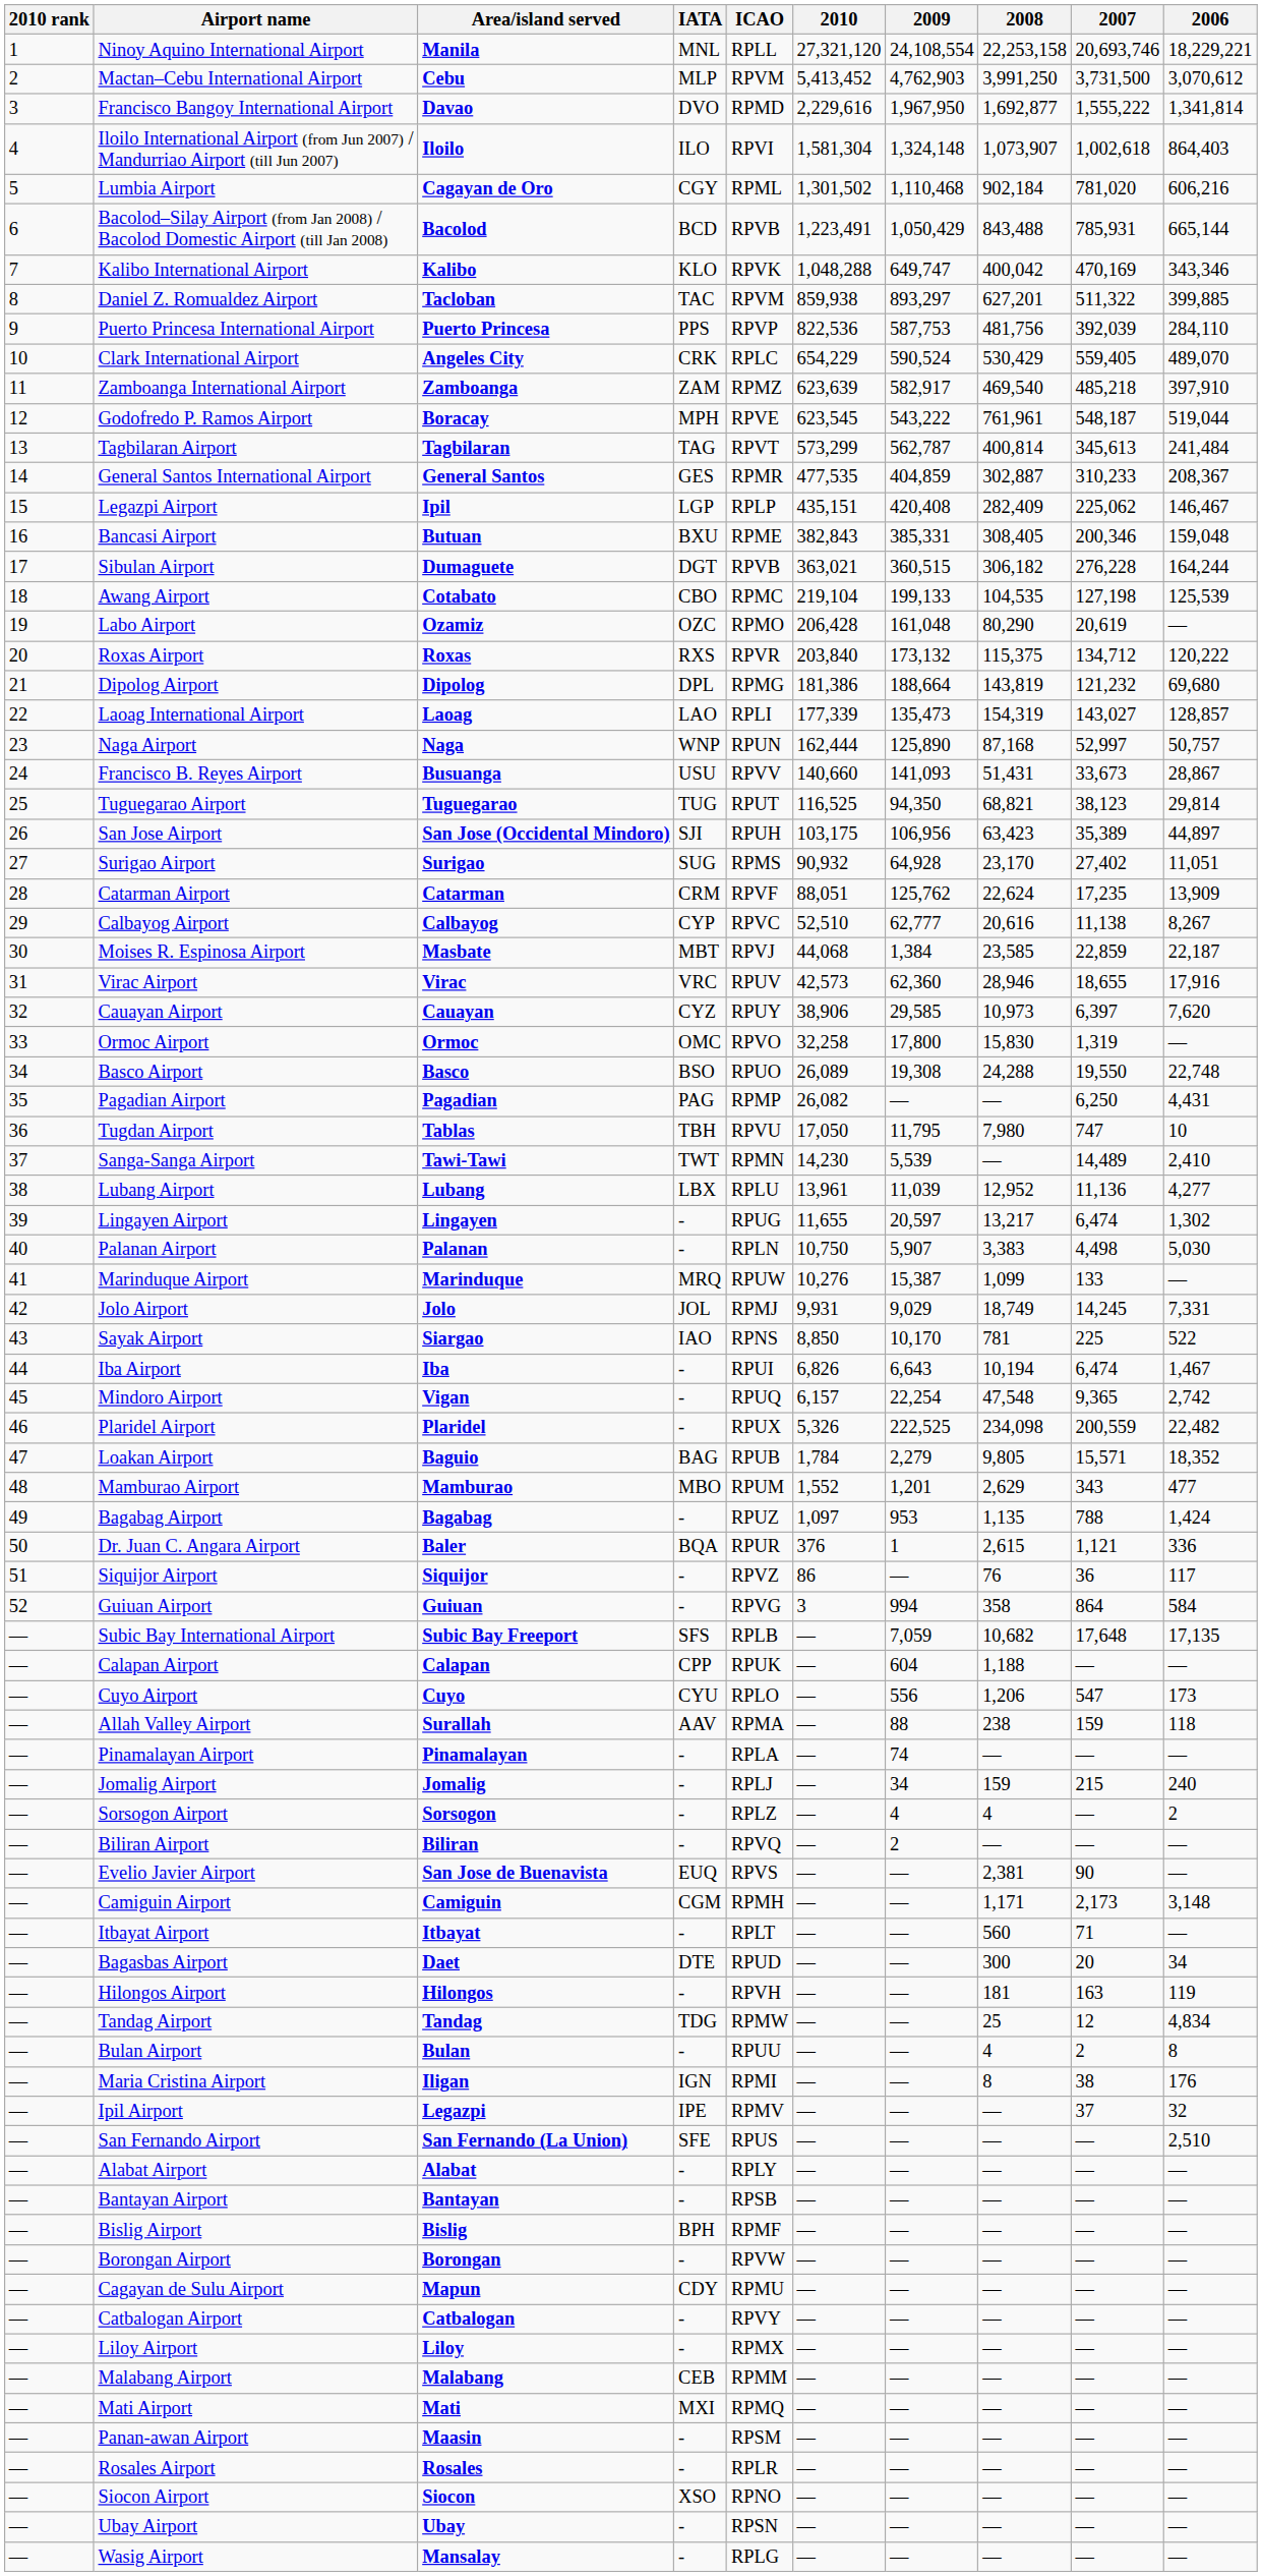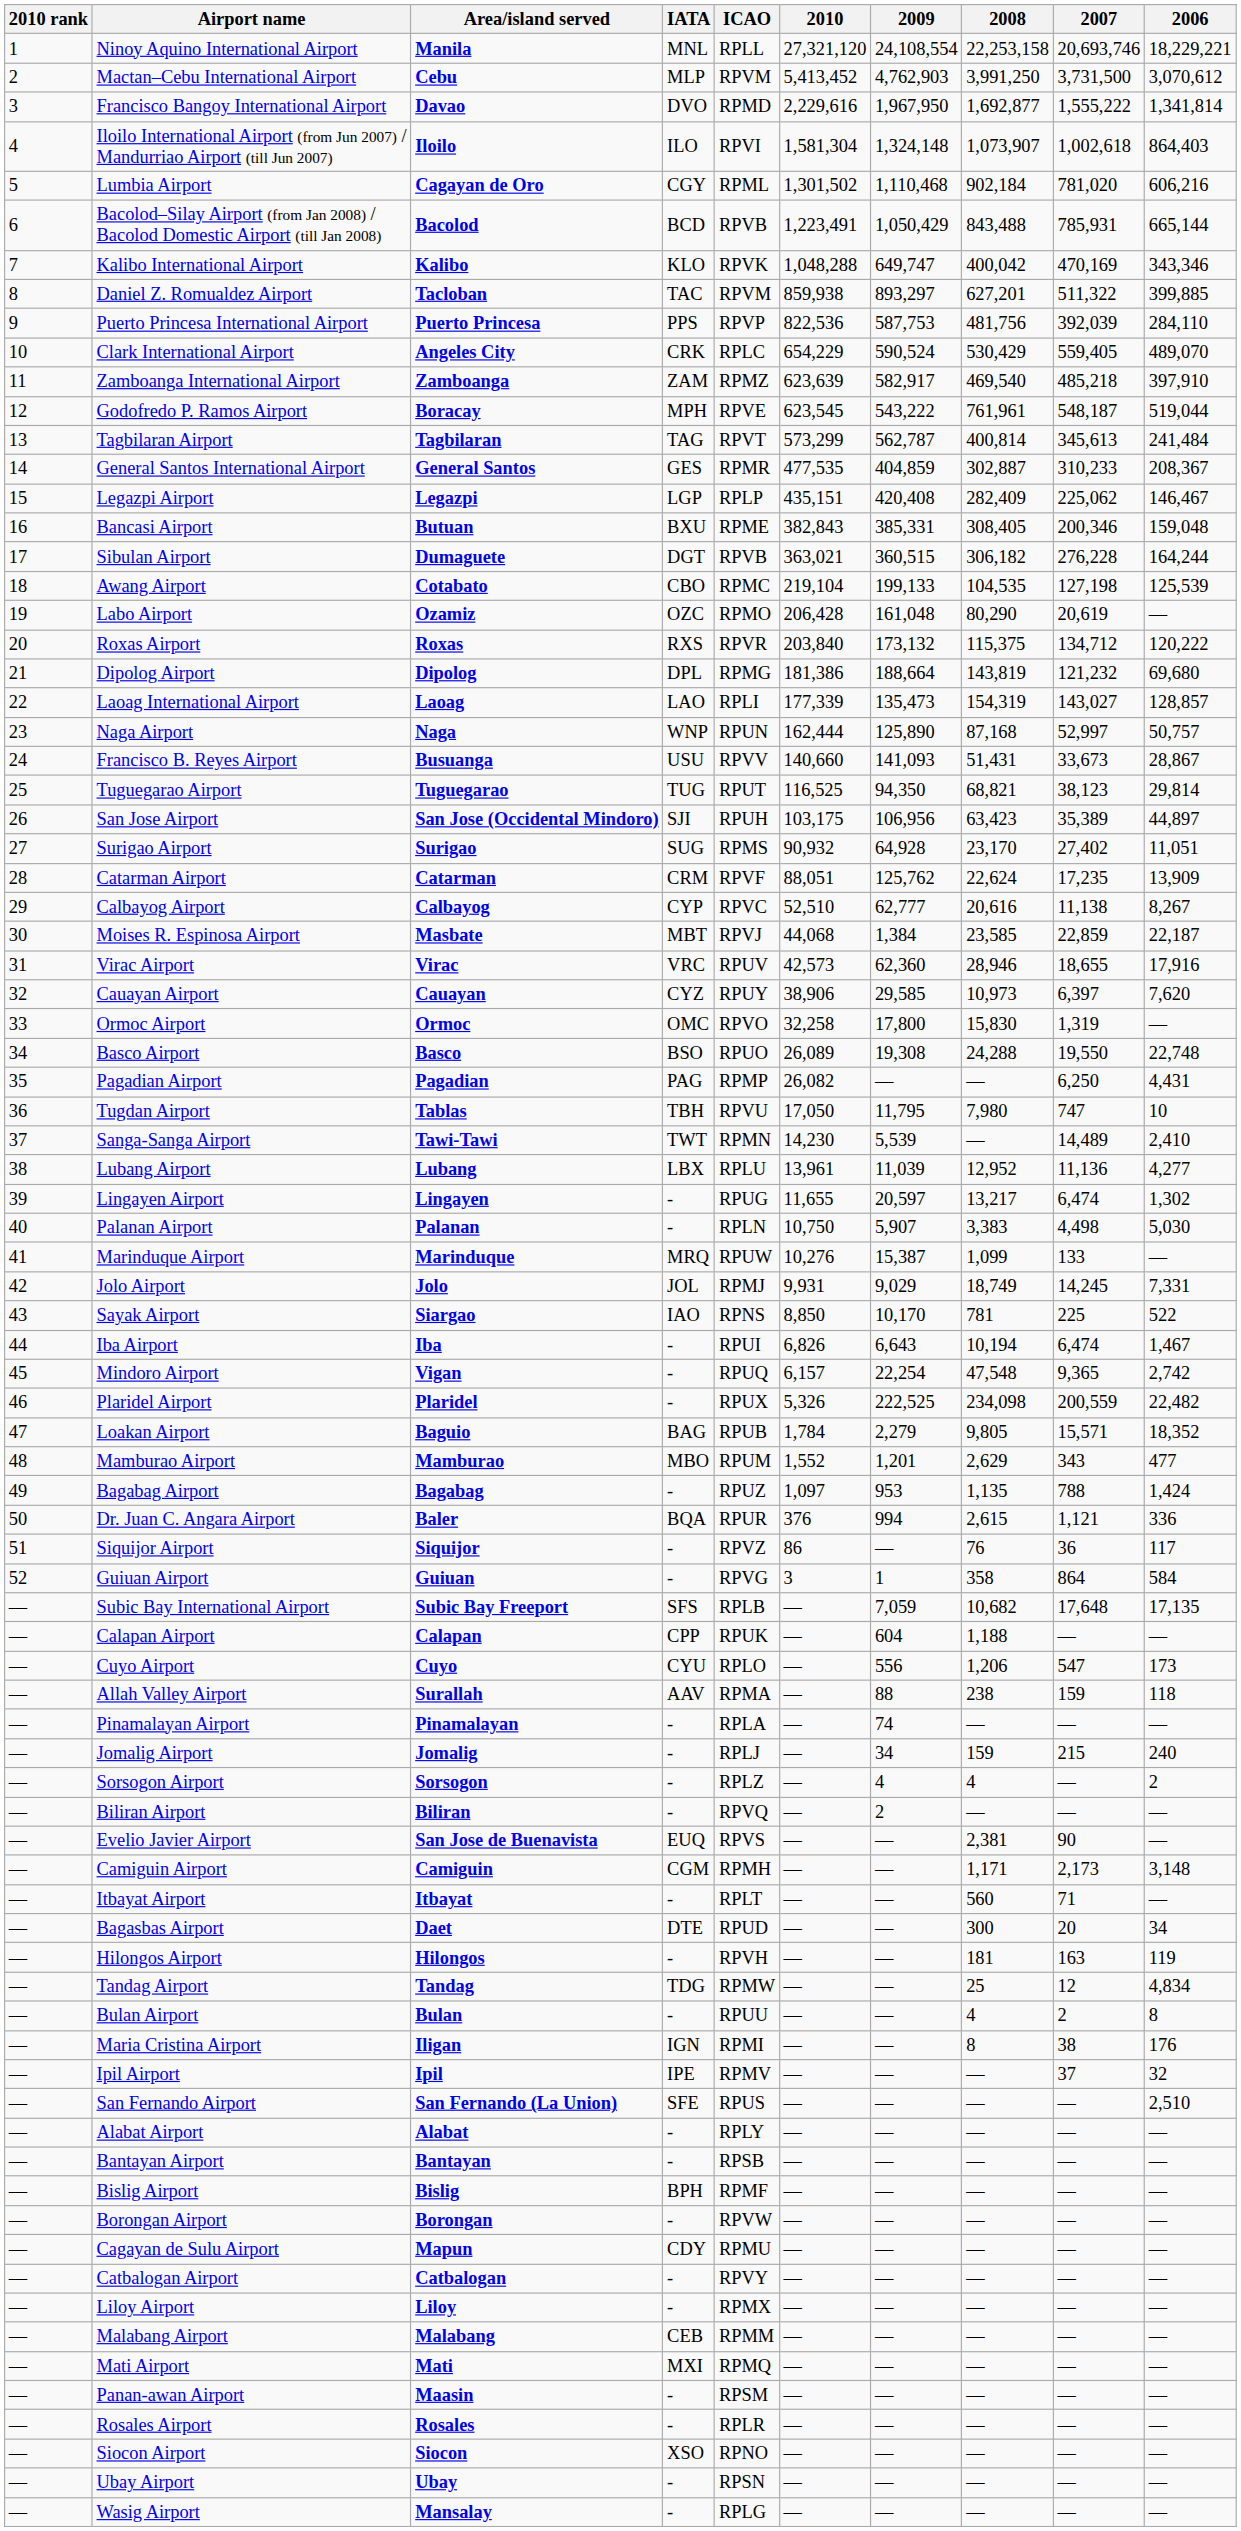Legazpi Airport | Area/island served: Ipil -> Legazpi
Dr. Juan C. Angara Airport | 2009: 1 -> 994
Guiuan Airport | 2009: 994 -> 1
Ipil Airport | Area/island served: Legazpi -> Ipil
